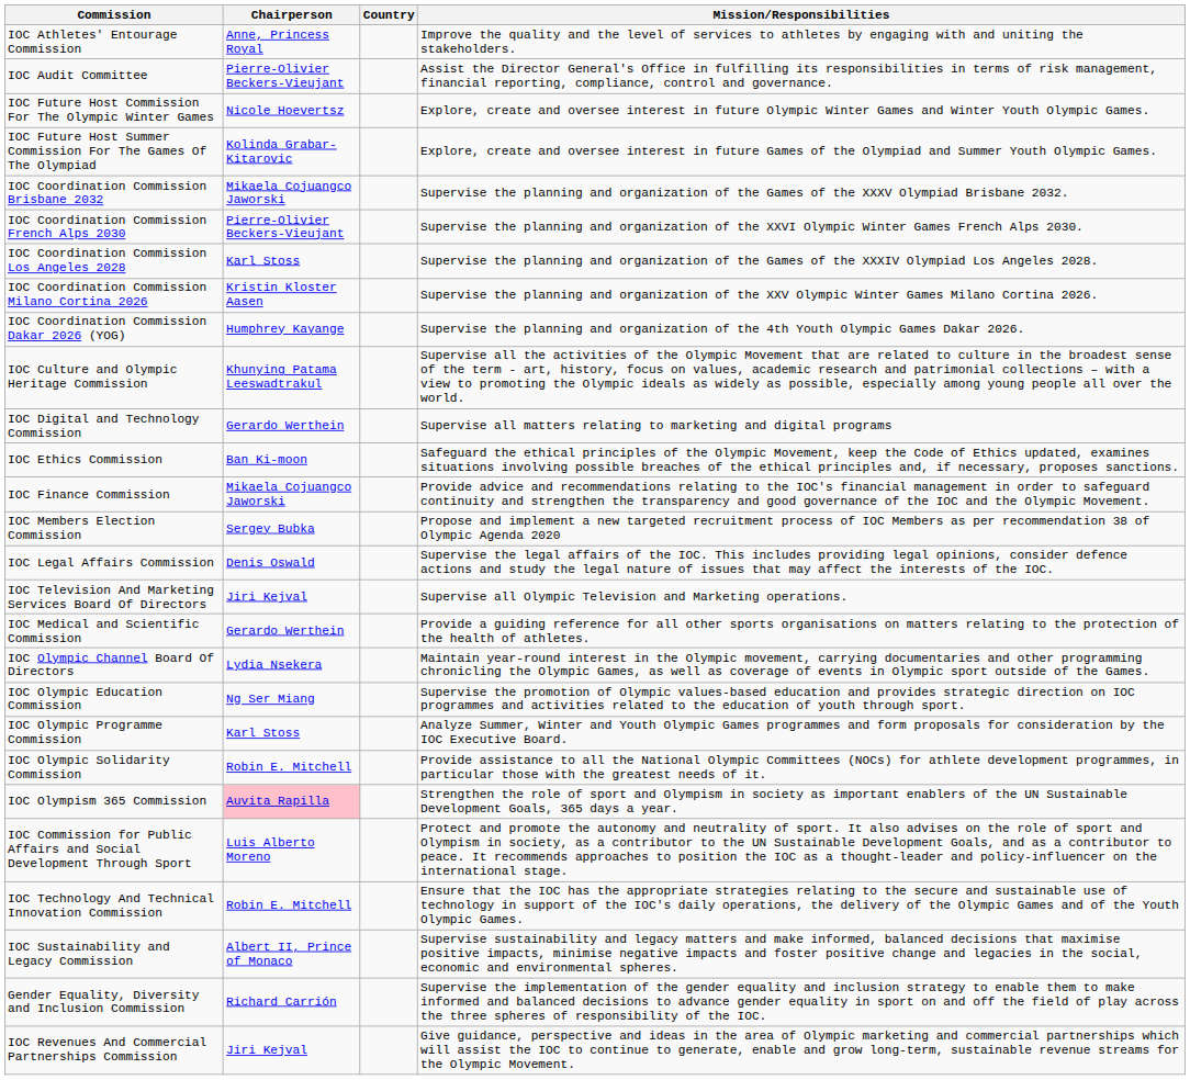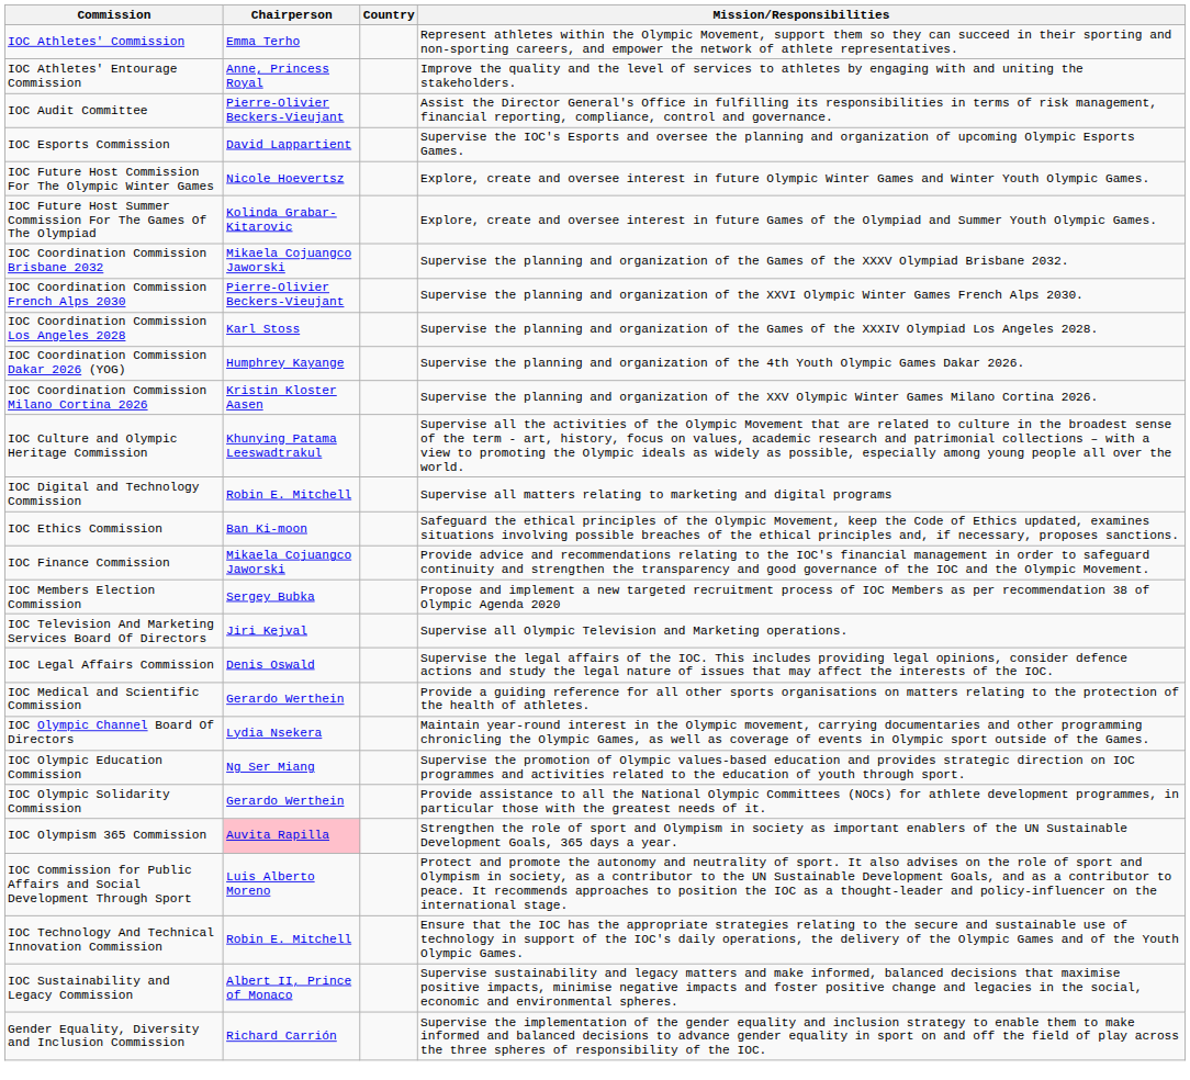+ row: IOC Athletes' Commission | Emma Terho | Represent athletes within the Olympic Movement, support them so they can succeed in their sporting and non-sporting careers, and empower the network of athlete representatives.
+ row: IOC Esports Commission | David Lappartient | Supervise the IOC's Esports and oversee the planning and organization of upcoming Olympic Esports Games.
rows swapped: IOC Coordination Commission Dakar 2026 (YOG) <-> IOC Coordination Commission Milano Cortina 2026
IOC Digital and Technology Commission | Chairperson: Gerardo Werthein -> Robin E. Mitchell
rows swapped: IOC Legal Affairs Commission <-> IOC Television And Marketing Services Board Of Directors
- row: IOC Olympic Programme Commission | Karl Stoss | Analyze Summer, Winter and Youth Olympic Games programmes and form proposals for consideration by the IOC Executive Board.
IOC Olympic Solidarity Commission | Chairperson: Robin E. Mitchell -> Gerardo Werthein
- row: IOC Revenues And Commercial Partnerships Commission | Jiri Kejval | Give guidance, perspective and ideas in the area of Olympic marketing and commercial partnerships which will assist the IOC to continue to generate, enable and grow long-term, sustainable revenue streams for the Olympic Movement.
